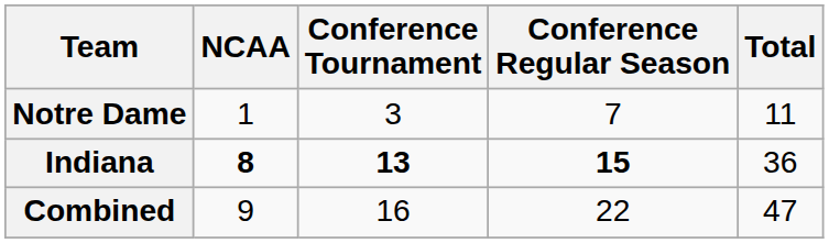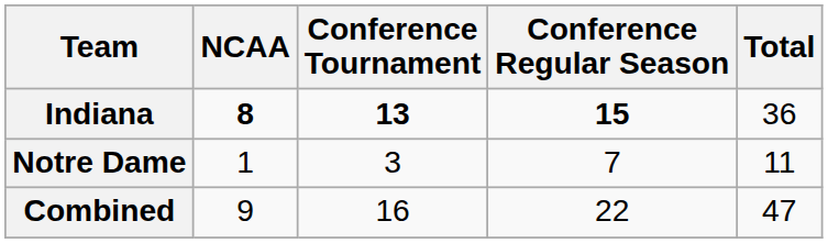rows swapped: Indiana <-> Notre Dame
